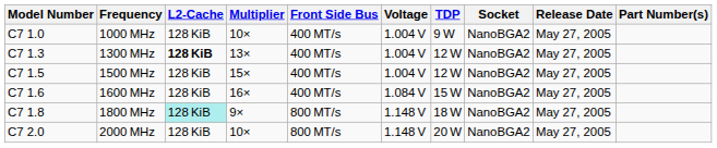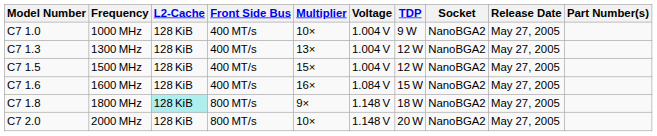columns swapped: Front Side Bus <-> Multiplier
1300 MHz | L2-Cache: bold -> normal
